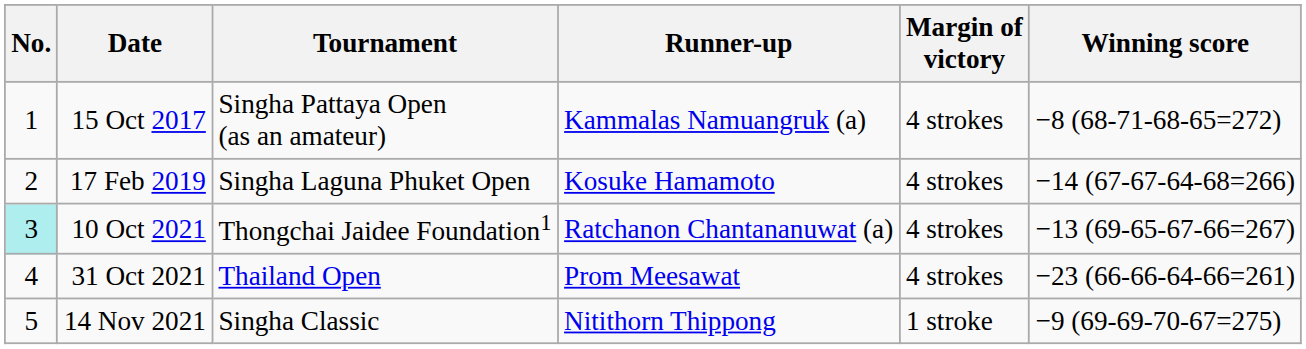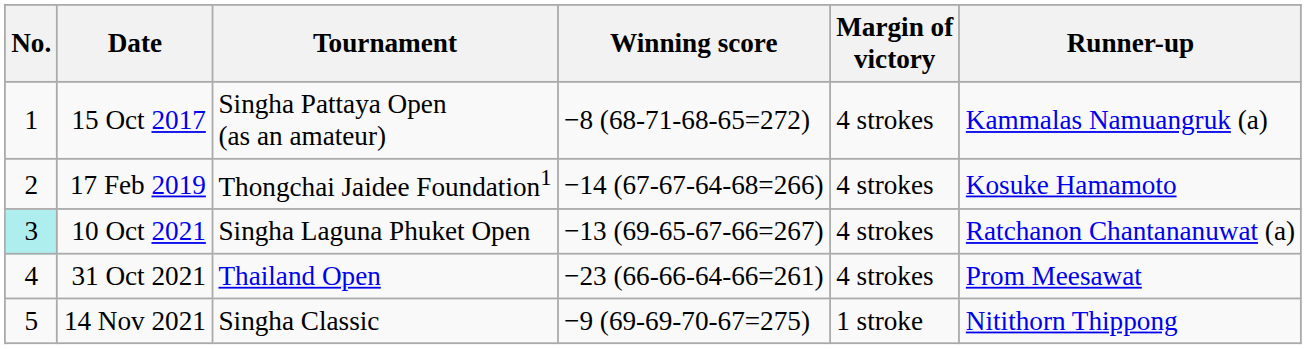columns swapped: Winning score <-> Runner-up
17 Feb 2019 | Tournament: Singha Laguna Phuket Open -> Thongchai Jaidee Foundation1
10 Oct 2021 | Tournament: Thongchai Jaidee Foundation1 -> Singha Laguna Phuket Open
